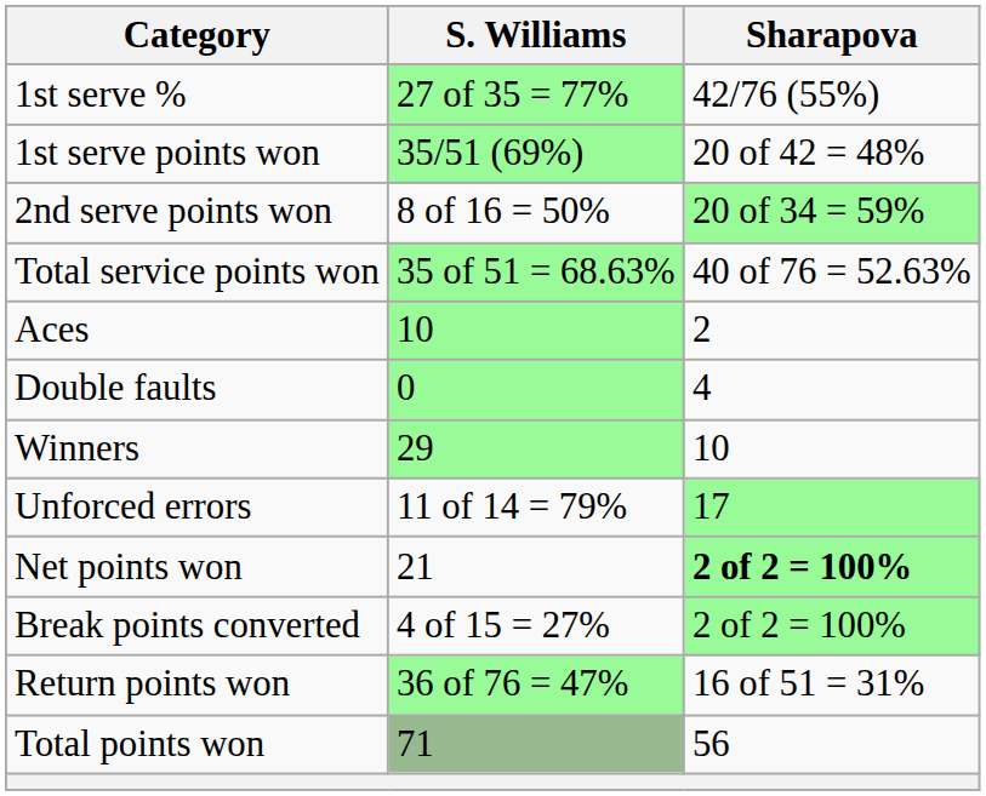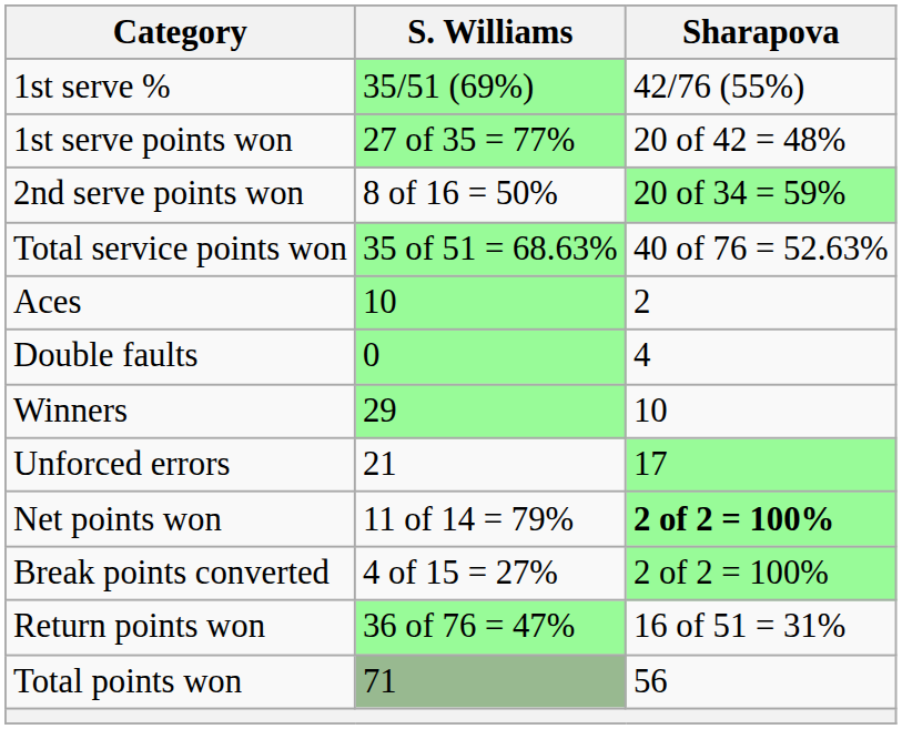1st serve % | S. Williams: 27 of 35 = 77% -> 35/51 (69%)
1st serve points won | S. Williams: 35/51 (69%) -> 27 of 35 = 77%
Unforced errors | S. Williams: 11 of 14 = 79% -> 21
Net points won | S. Williams: 21 -> 11 of 14 = 79%
